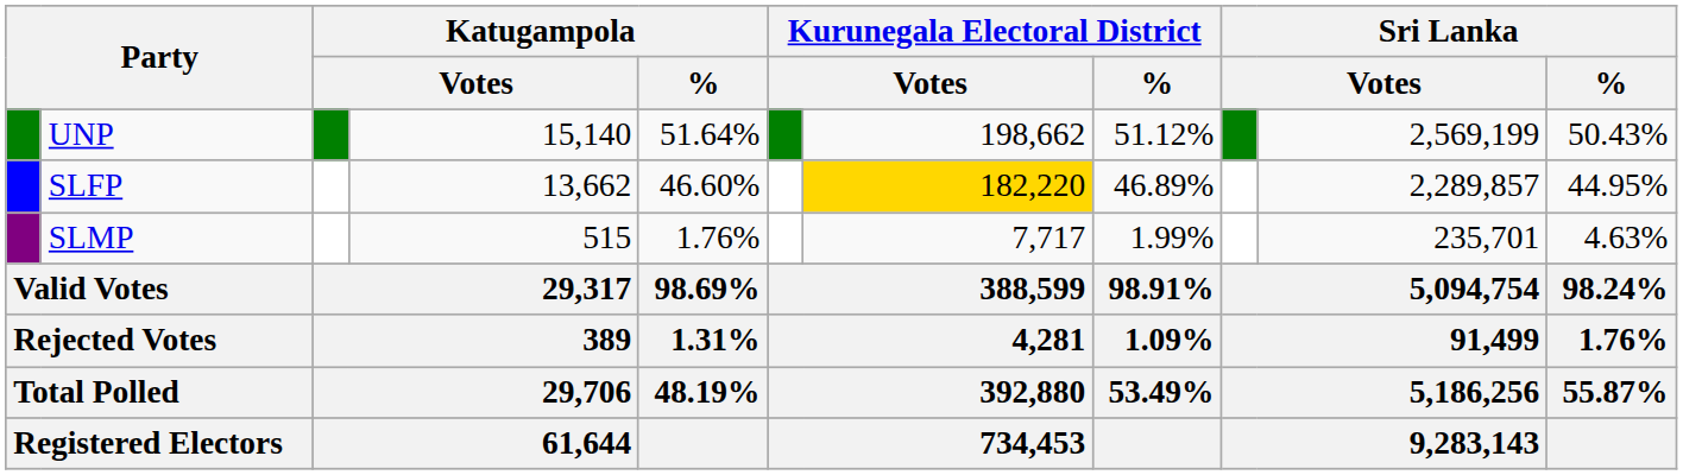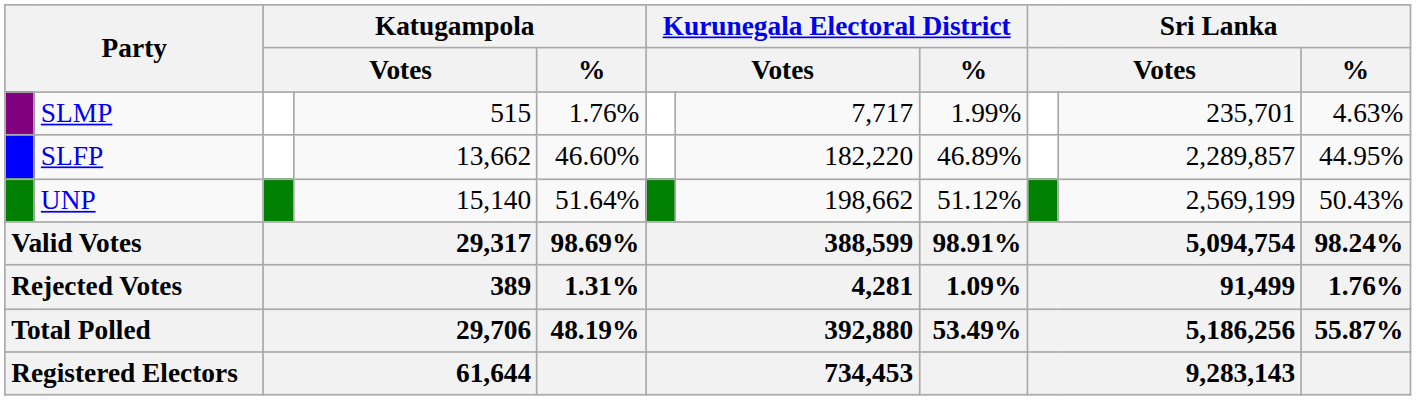rows swapped: UNP <-> SLMP
SLFP | column 7: gold background -> no background
